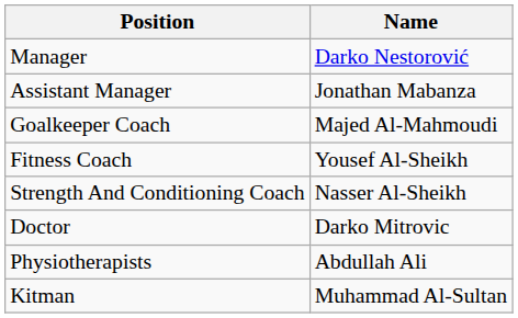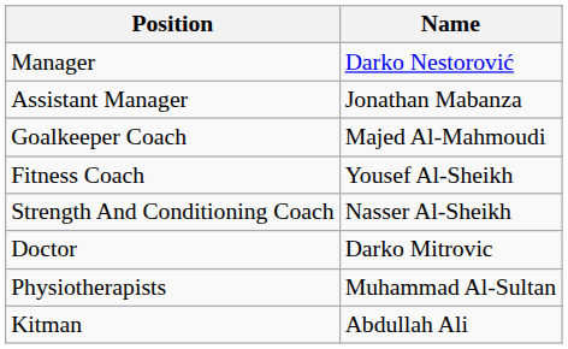Physiotherapists | Name: Abdullah Ali -> Muhammad Al-Sultan
Kitman | Name: Muhammad Al-Sultan -> Abdullah Ali
